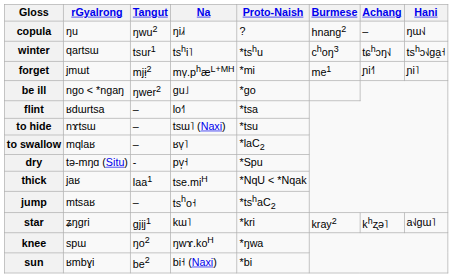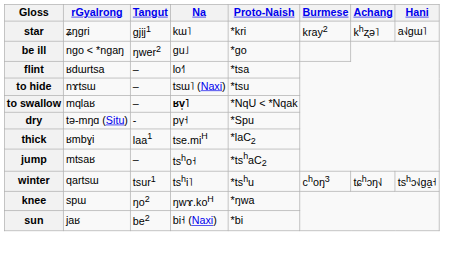- row: copula | ŋu | ŋwu2 | ŋi˩˧ | ? | hnang2 | – | ŋɯ˧˩
rows swapped: star <-> winter
- row: forget | jmɯt | mjɨ̣2 | mv̩.phæL+MH | *mi | me1 | ɲi˧˥ | ɲi˥
to swallow | Na: normal -> bold
to swallow | Proto-Naish: *laC2 -> *NqU < *Nqak
thick | rGyalrong: jaʁ -> ʁmbɣi
thick | Proto-Naish: *NqU < *Nqak -> *laC2
sun | rGyalrong: ʁmbɣi -> jaʁ
